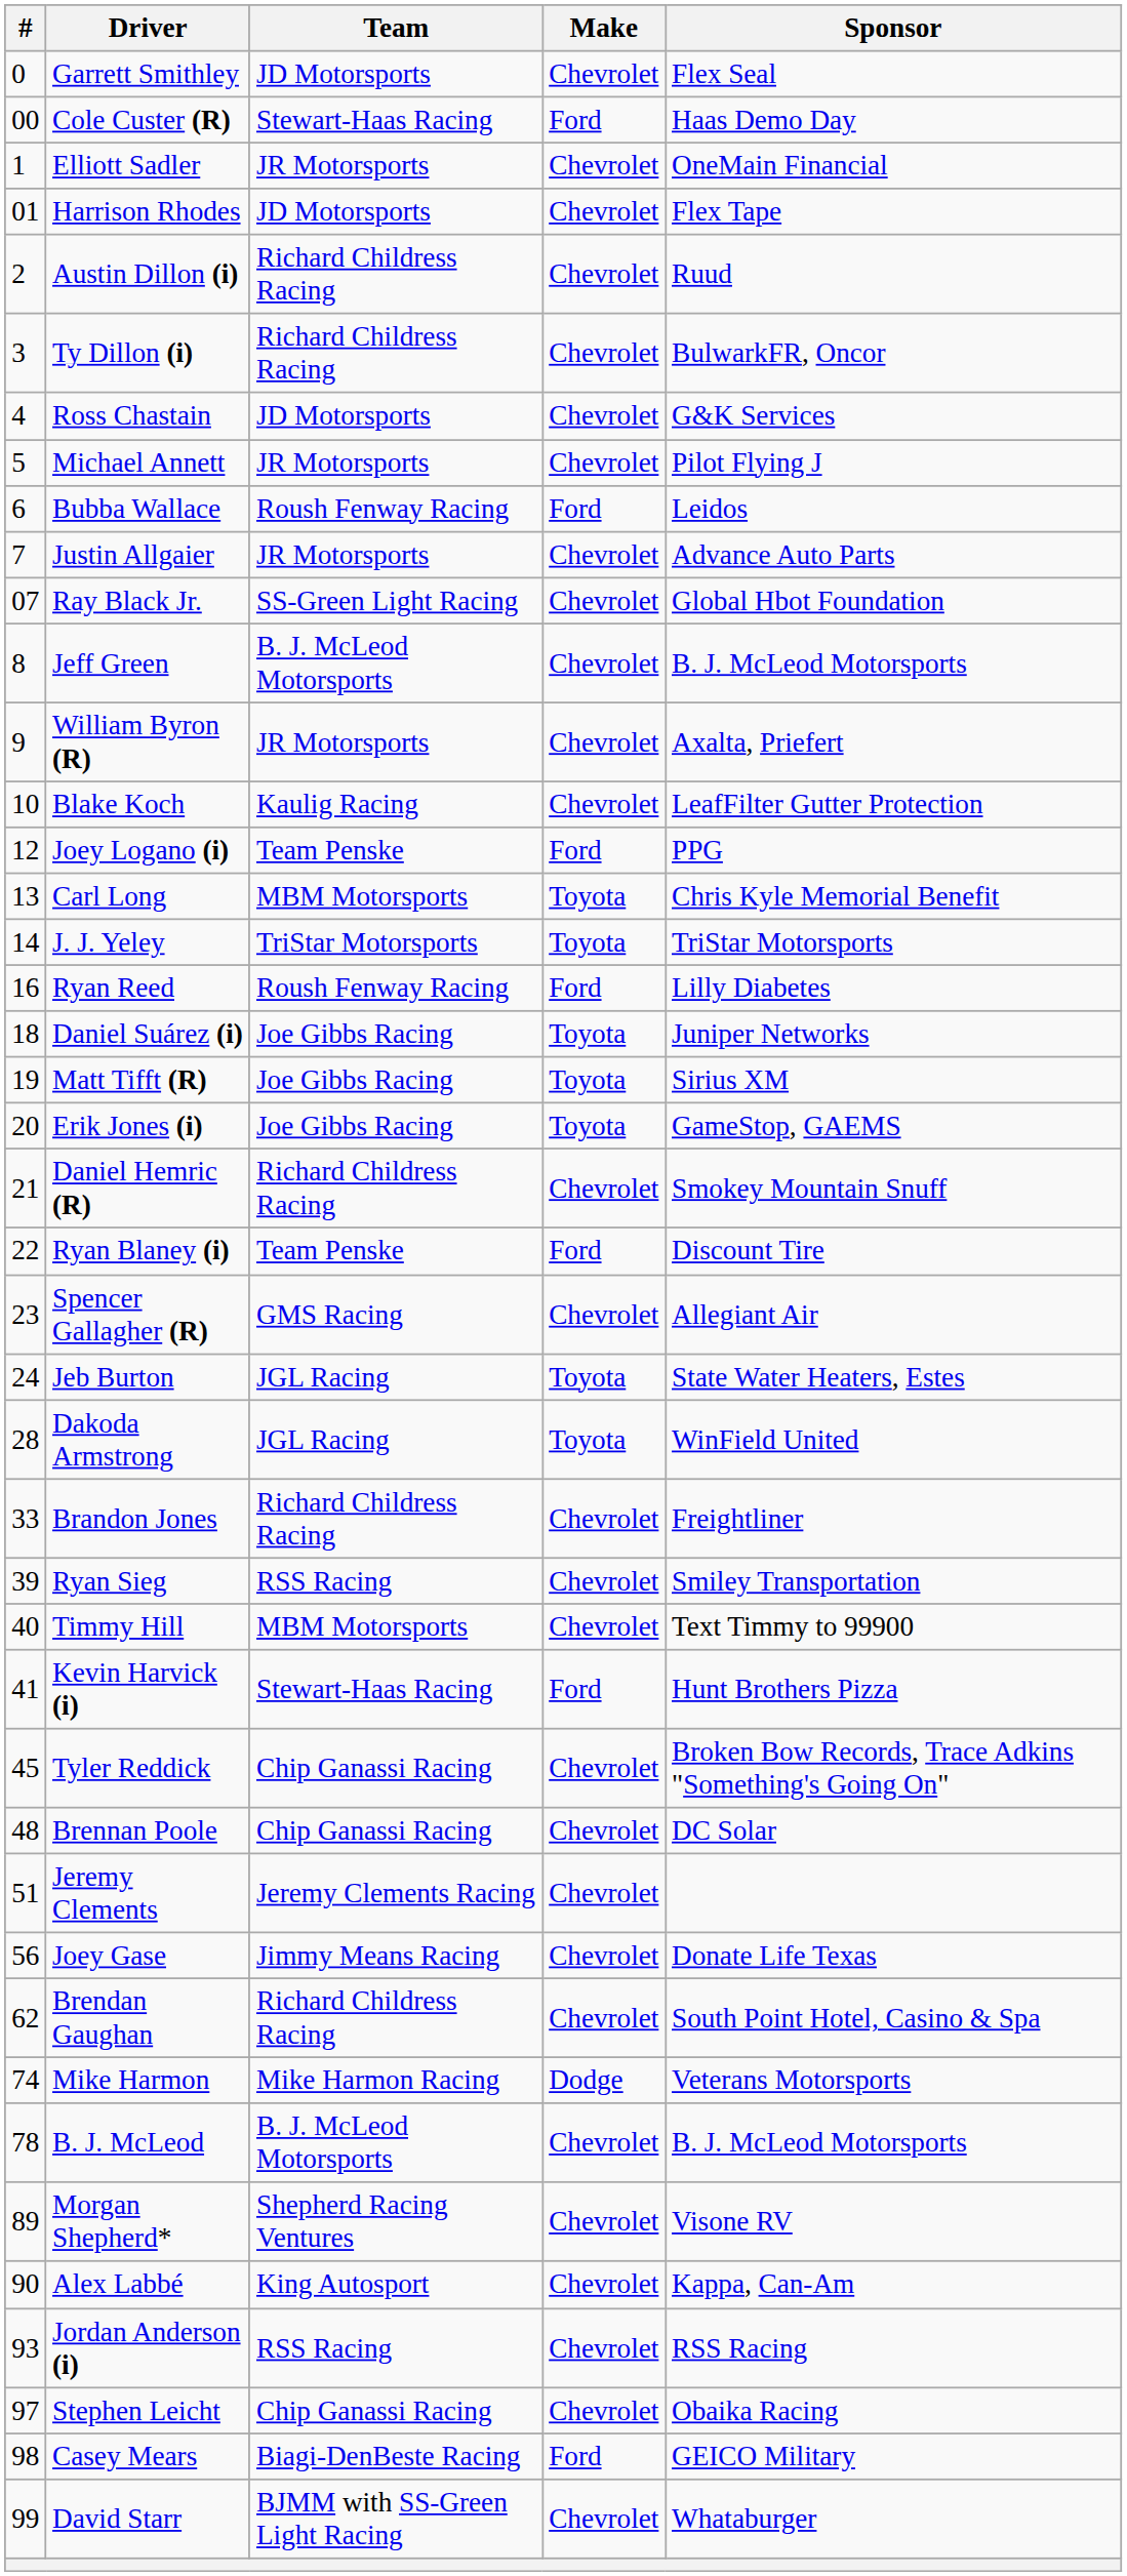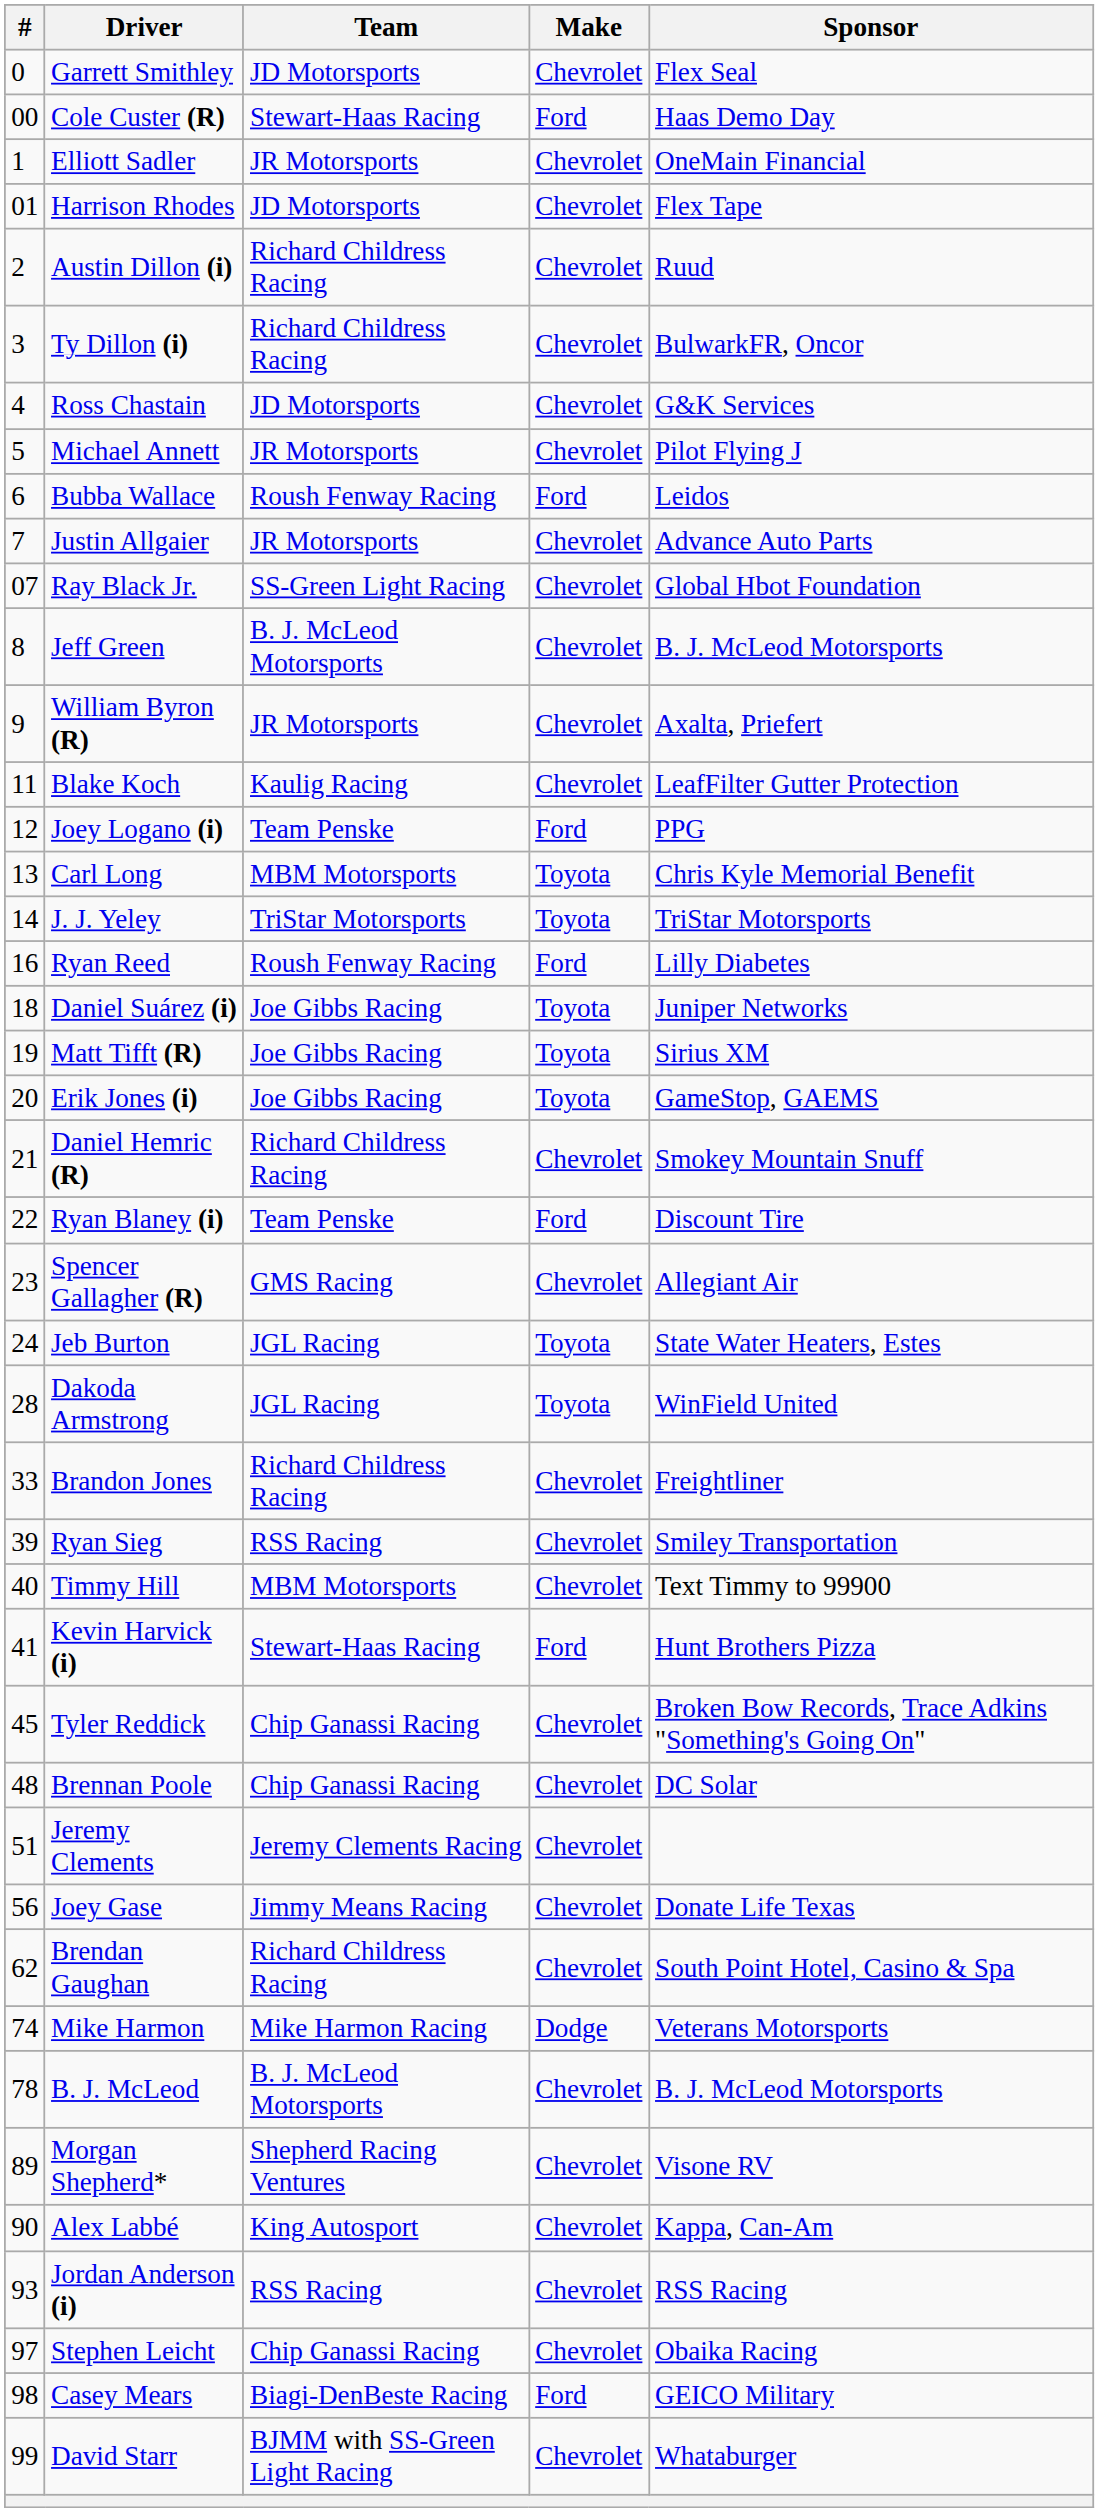Blake Koch | #: 10 -> 11
